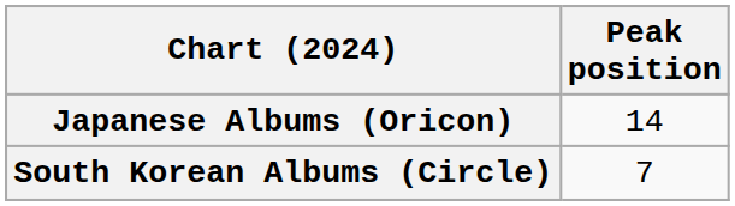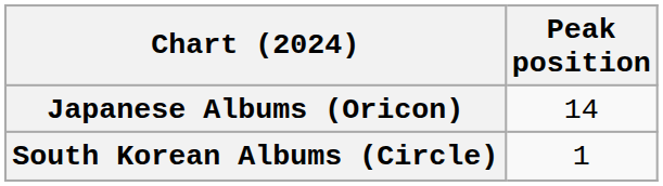South Korean Albums (Circle) | Peak position: 7 -> 1
